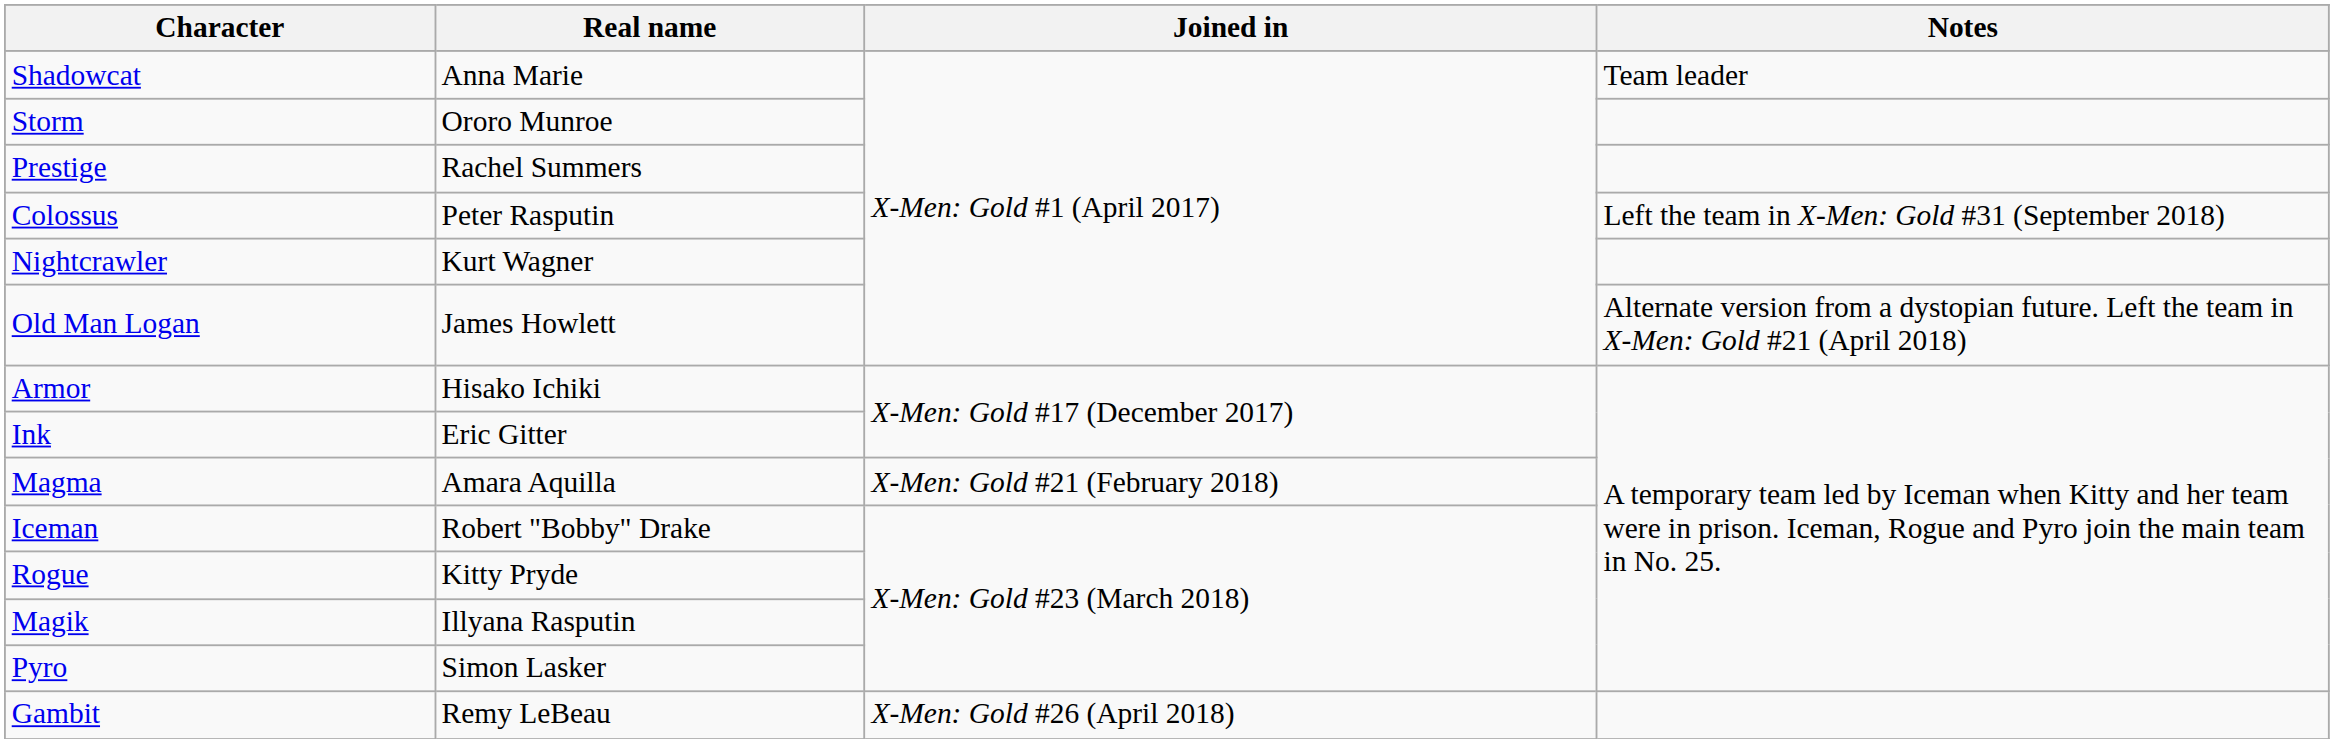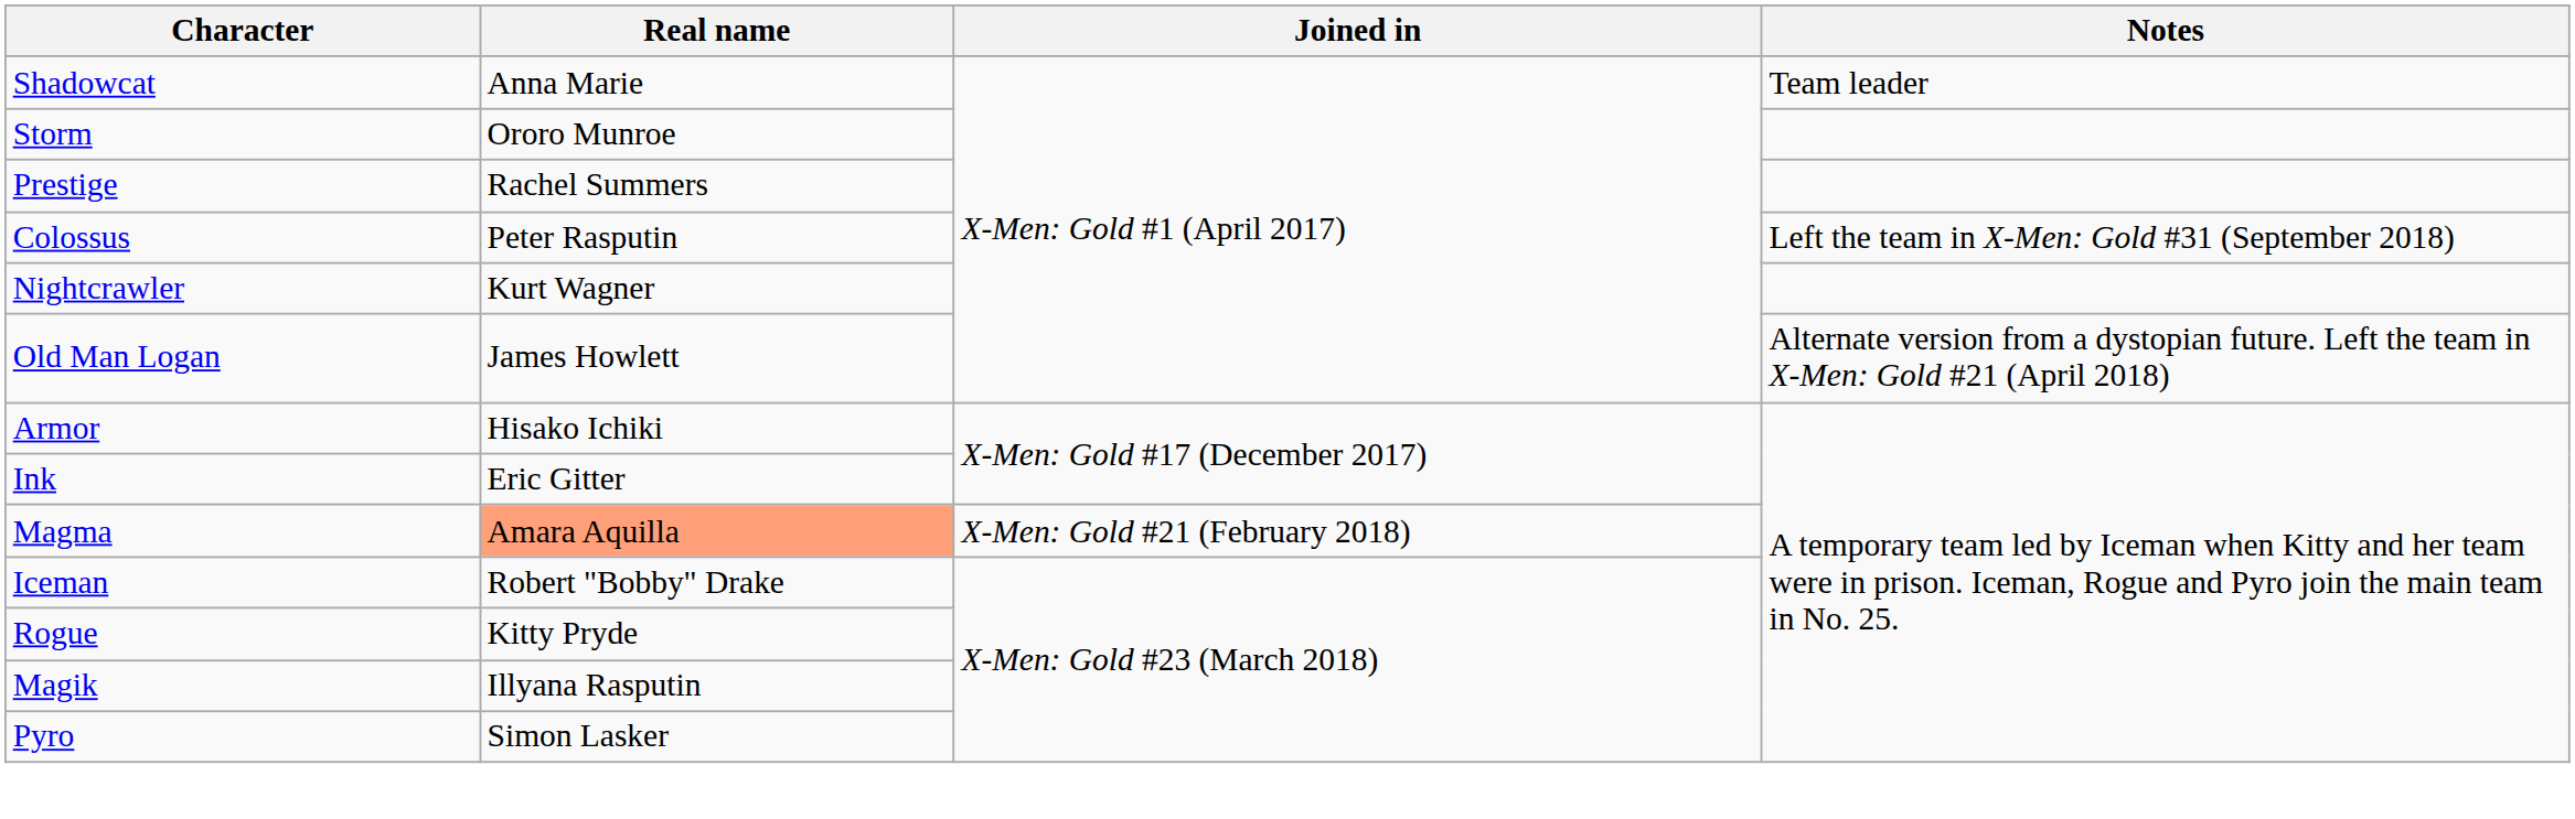Magma | Real name: no background -> lightsalmon background
- row: Gambit | Remy LeBeau | X-Men: Gold #26 (April 2018)
